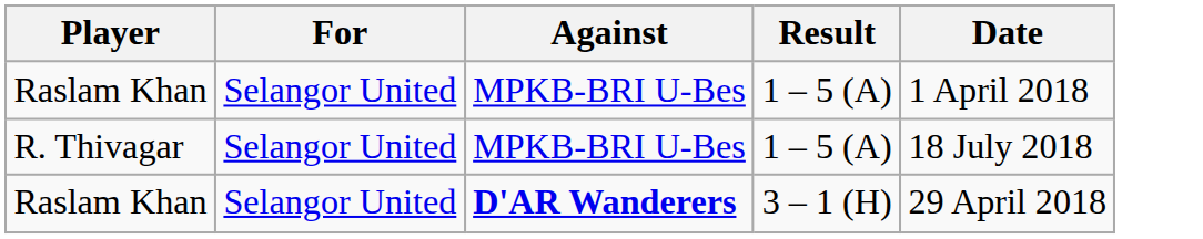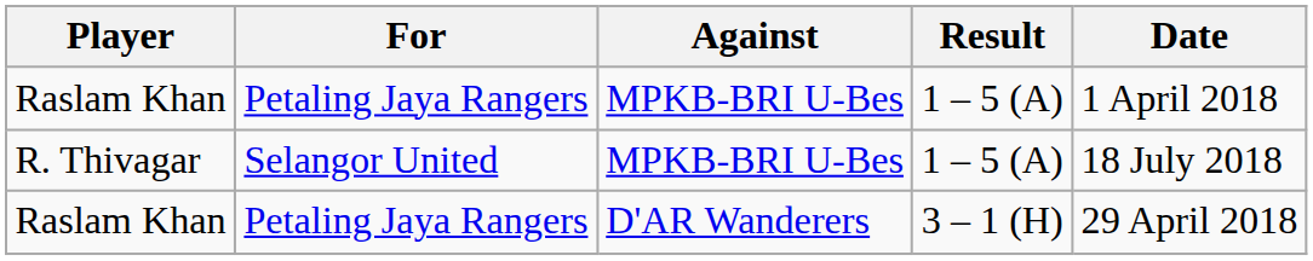Raslam Khan / 1 – 5 (A) | For: Selangor United -> Petaling Jaya Rangers
Raslam Khan / 3 – 1 (H) | For: Selangor United -> Petaling Jaya Rangers
Raslam Khan / 3 – 1 (H) | Against: bold -> normal
